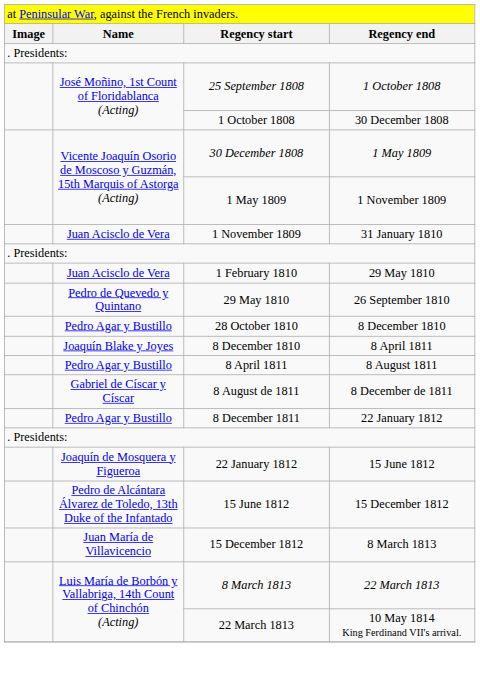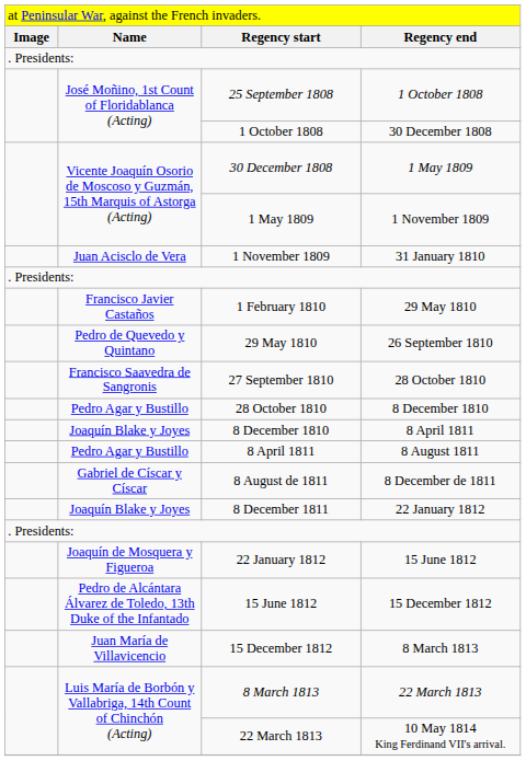1 February 1810 | column 2: Juan Acisclo de Vera -> Francisco Javier Castaños
+ row: Francisco Saavedra de Sangronis | 27 September 1810 | 28 October 1810
8 December 1811 | column 2: Pedro Agar y Bustillo -> Joaquín Blake y Joyes
